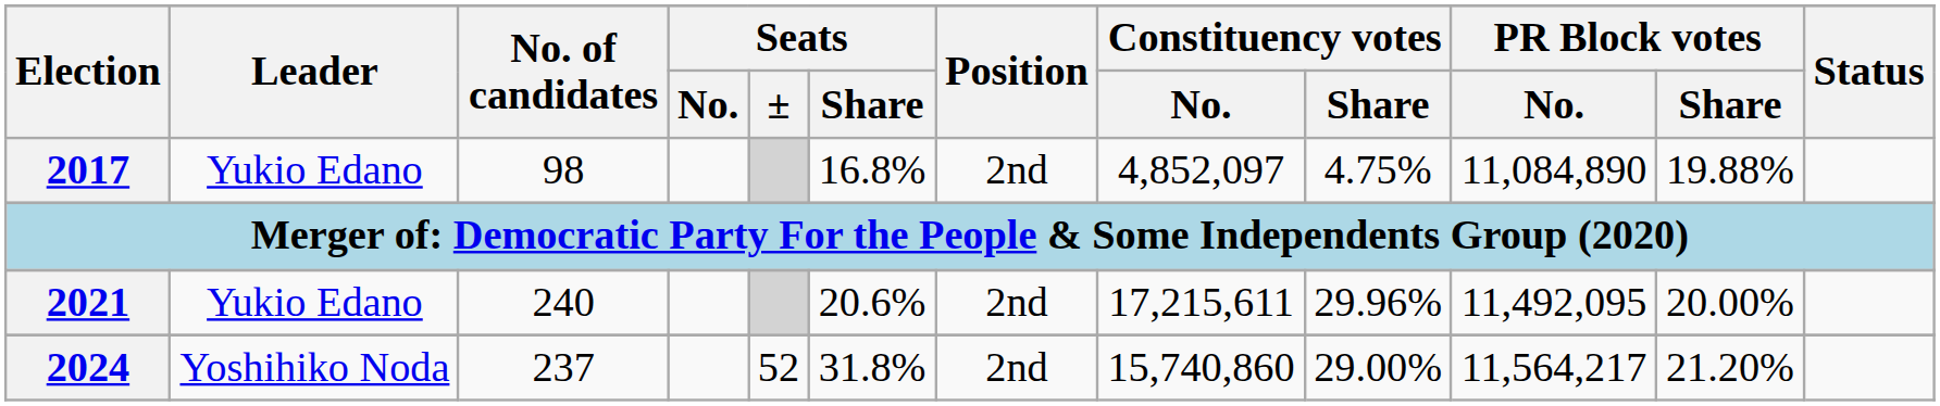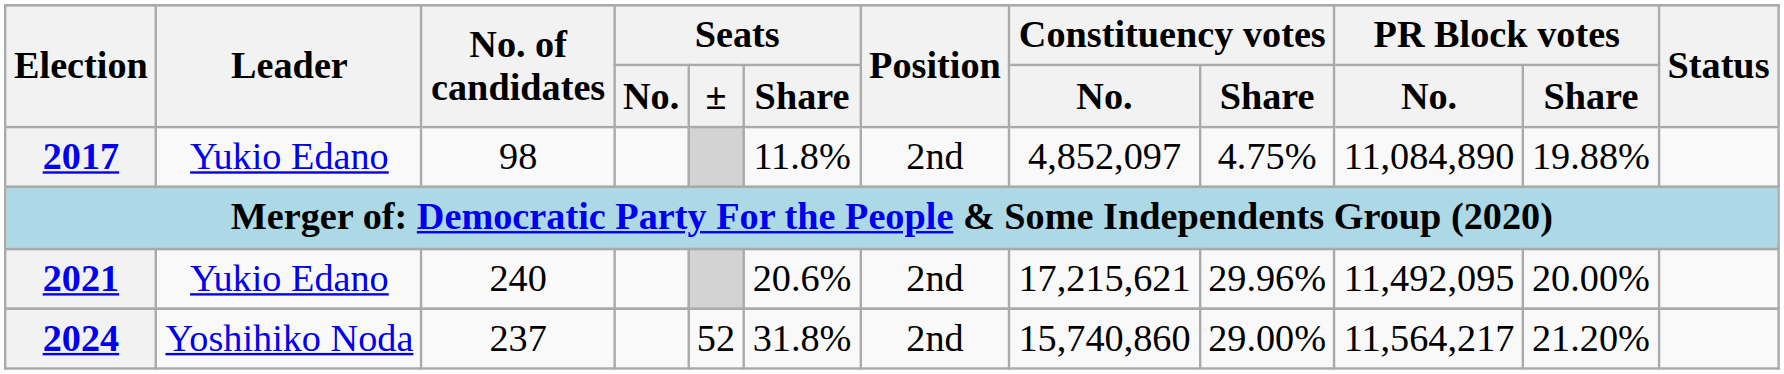2017 | Seats / Share: 16.8% -> 11.8%
2021 | Constituency votes / No.: 17,215,611 -> 17,215,621
